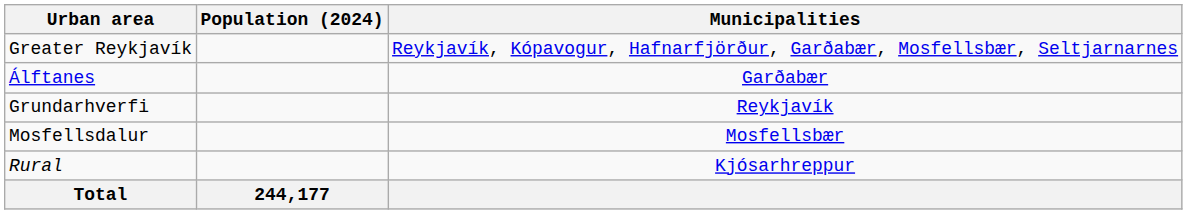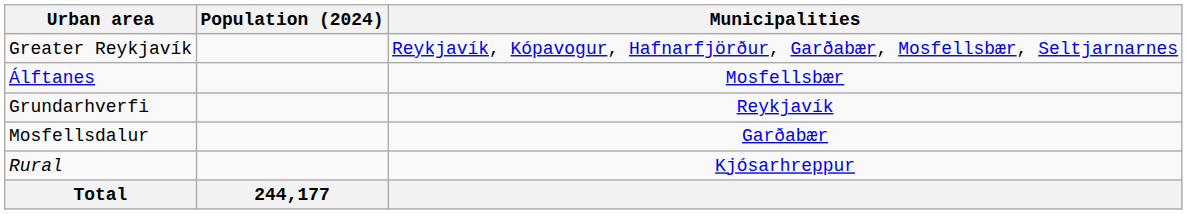Álftanes | Municipalities: Garðabær -> Mosfellsbær
Mosfellsdalur | Municipalities: Mosfellsbær -> Garðabær
